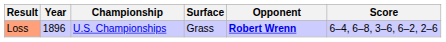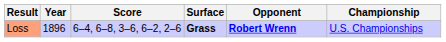columns swapped: Championship <-> Score
Loss | Surface: normal -> bold
